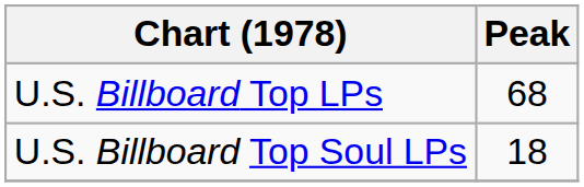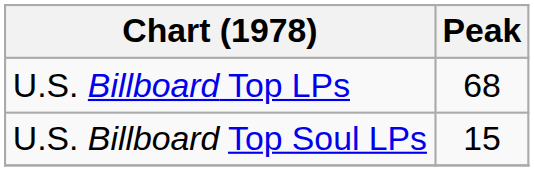U.S. Billboard Top Soul LPs | Peak: 18 -> 15
